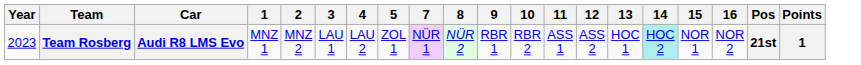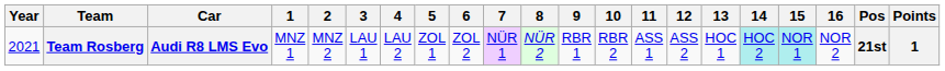+ column: 6 | ZOL 2
Team Rosberg | Year: 2023 -> 2021
Team Rosberg | 15: no background -> paleturquoise background
